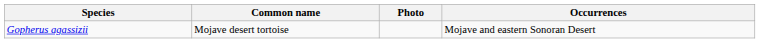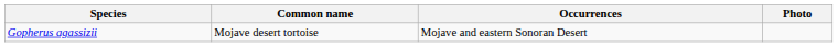columns swapped: Occurrences <-> Photo
